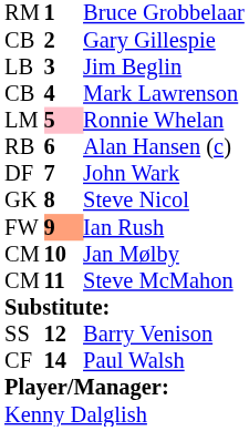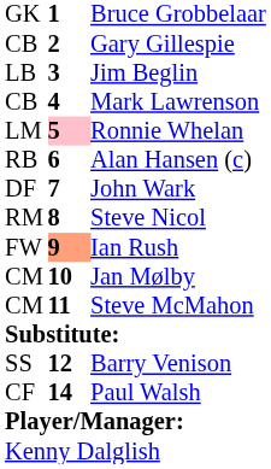Bruce Grobbelaar | column 1: RM -> GK
Steve Nicol | column 1: GK -> RM
